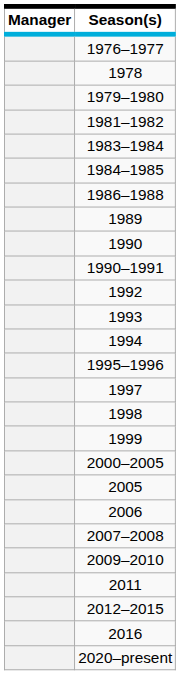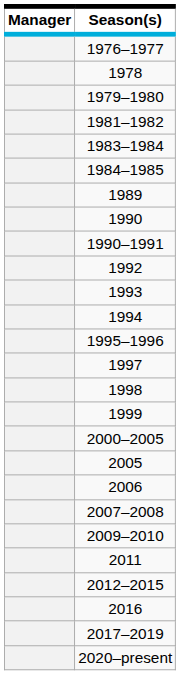- row: 1986–1988
+ row: 2017–2019
